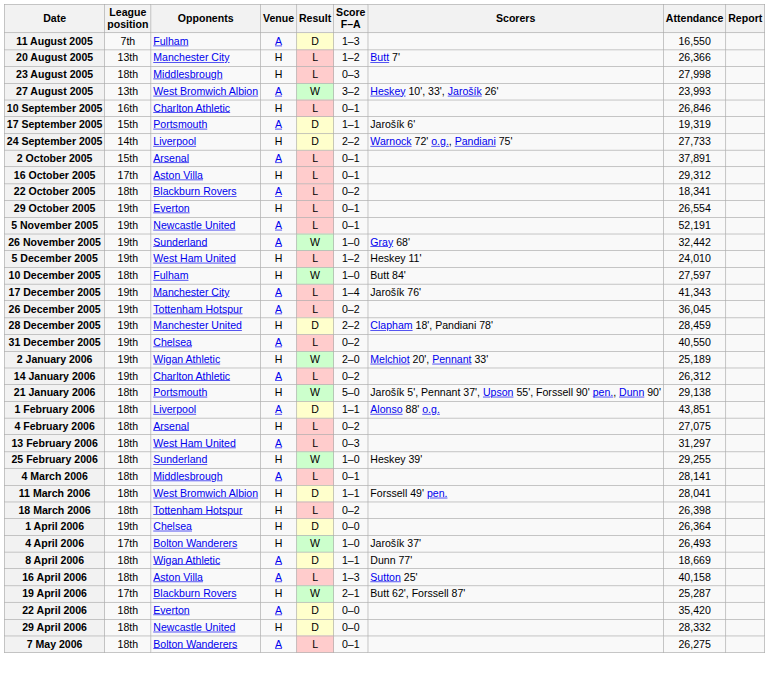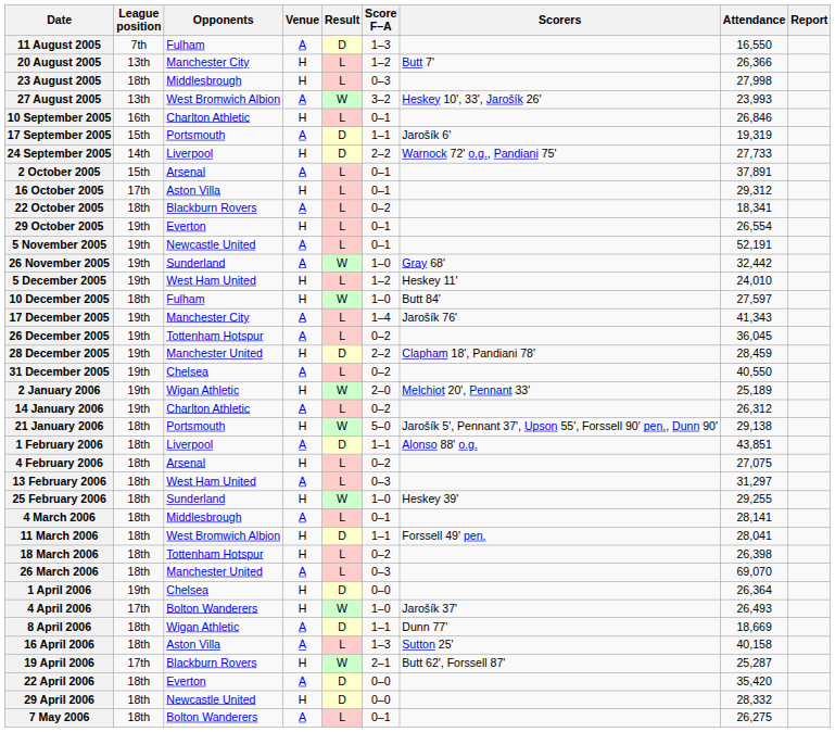+ row: 26 March 2006 | 18th | Manchester United | A | L | 0–3 | 69,070
